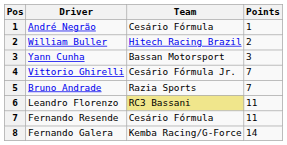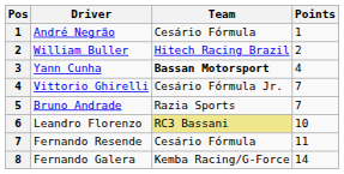Yann Cunha | Team: normal -> bold
Yann Cunha | Points: 3 -> 4
Leandro Florenzo | Points: 11 -> 10
